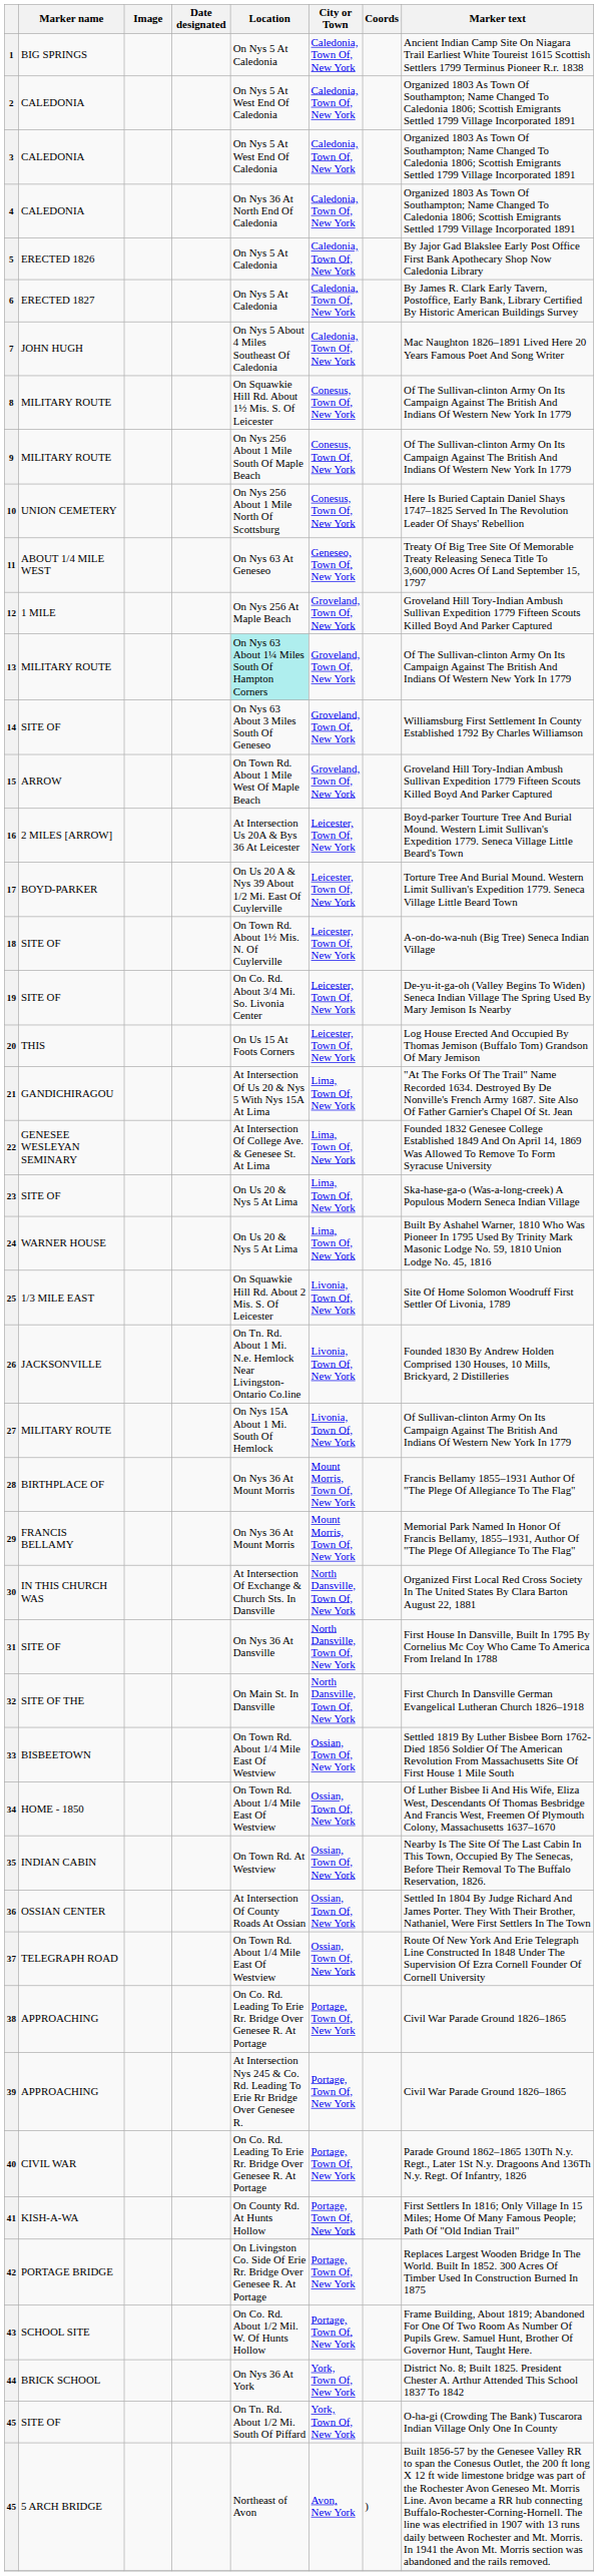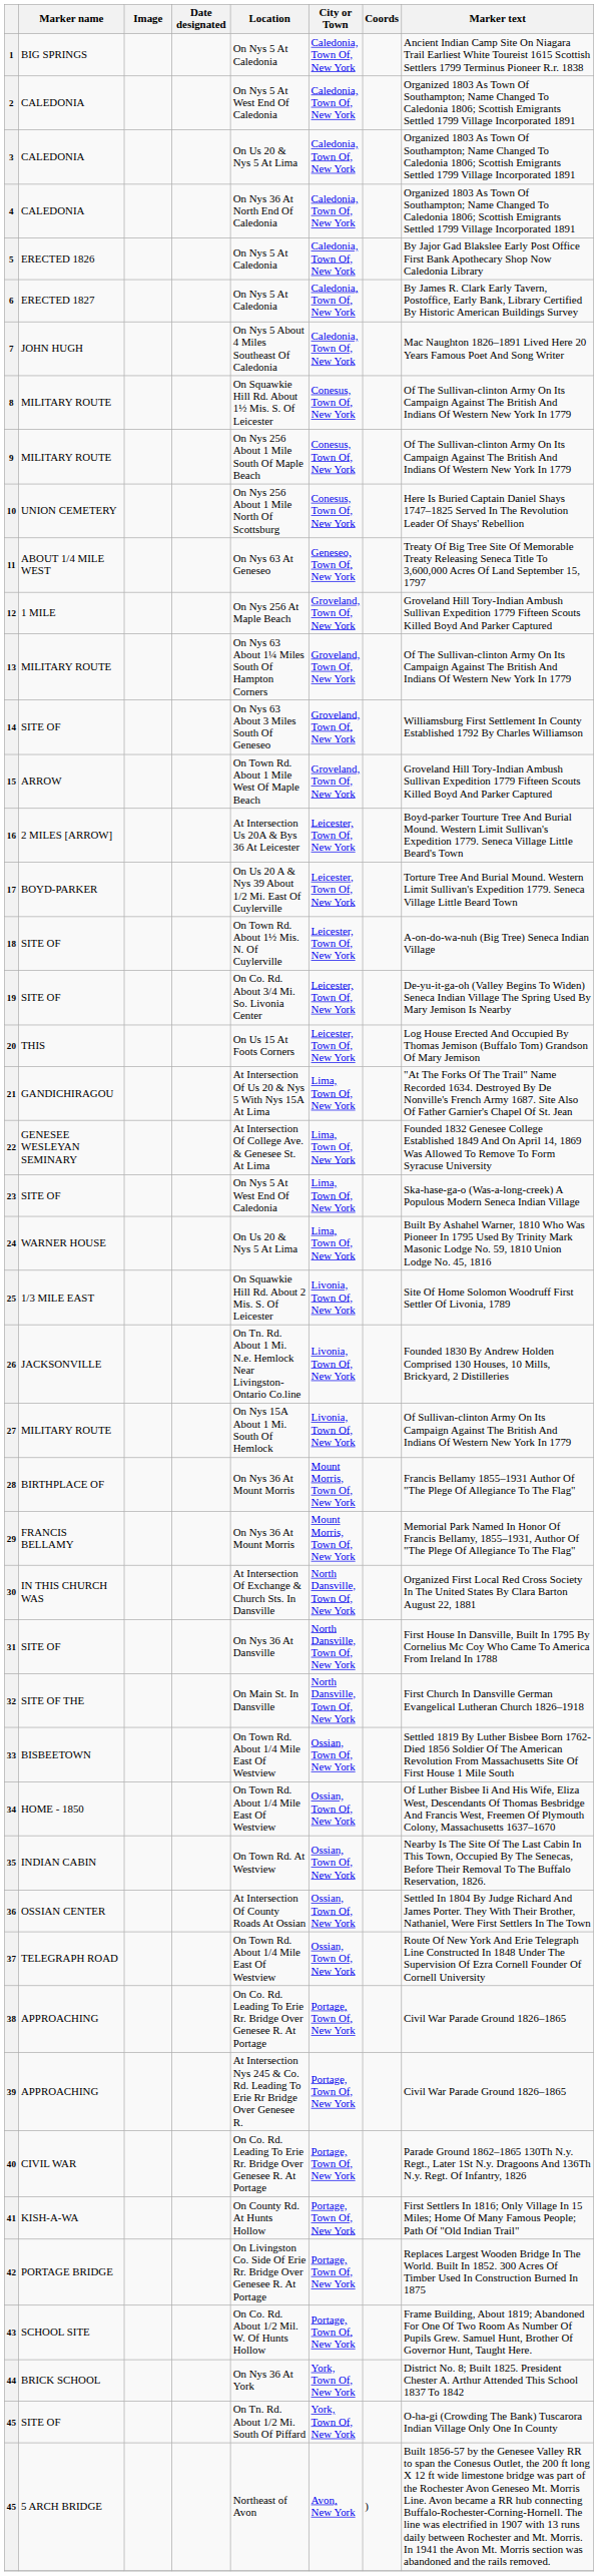3 | Location: On Nys 5 At West End Of Caledonia -> On Us 20 & Nys 5 At Lima
13 | Location: paleturquoise background -> no background
23 | Location: On Us 20 & Nys 5 At Lima -> On Nys 5 At West End Of Caledonia
